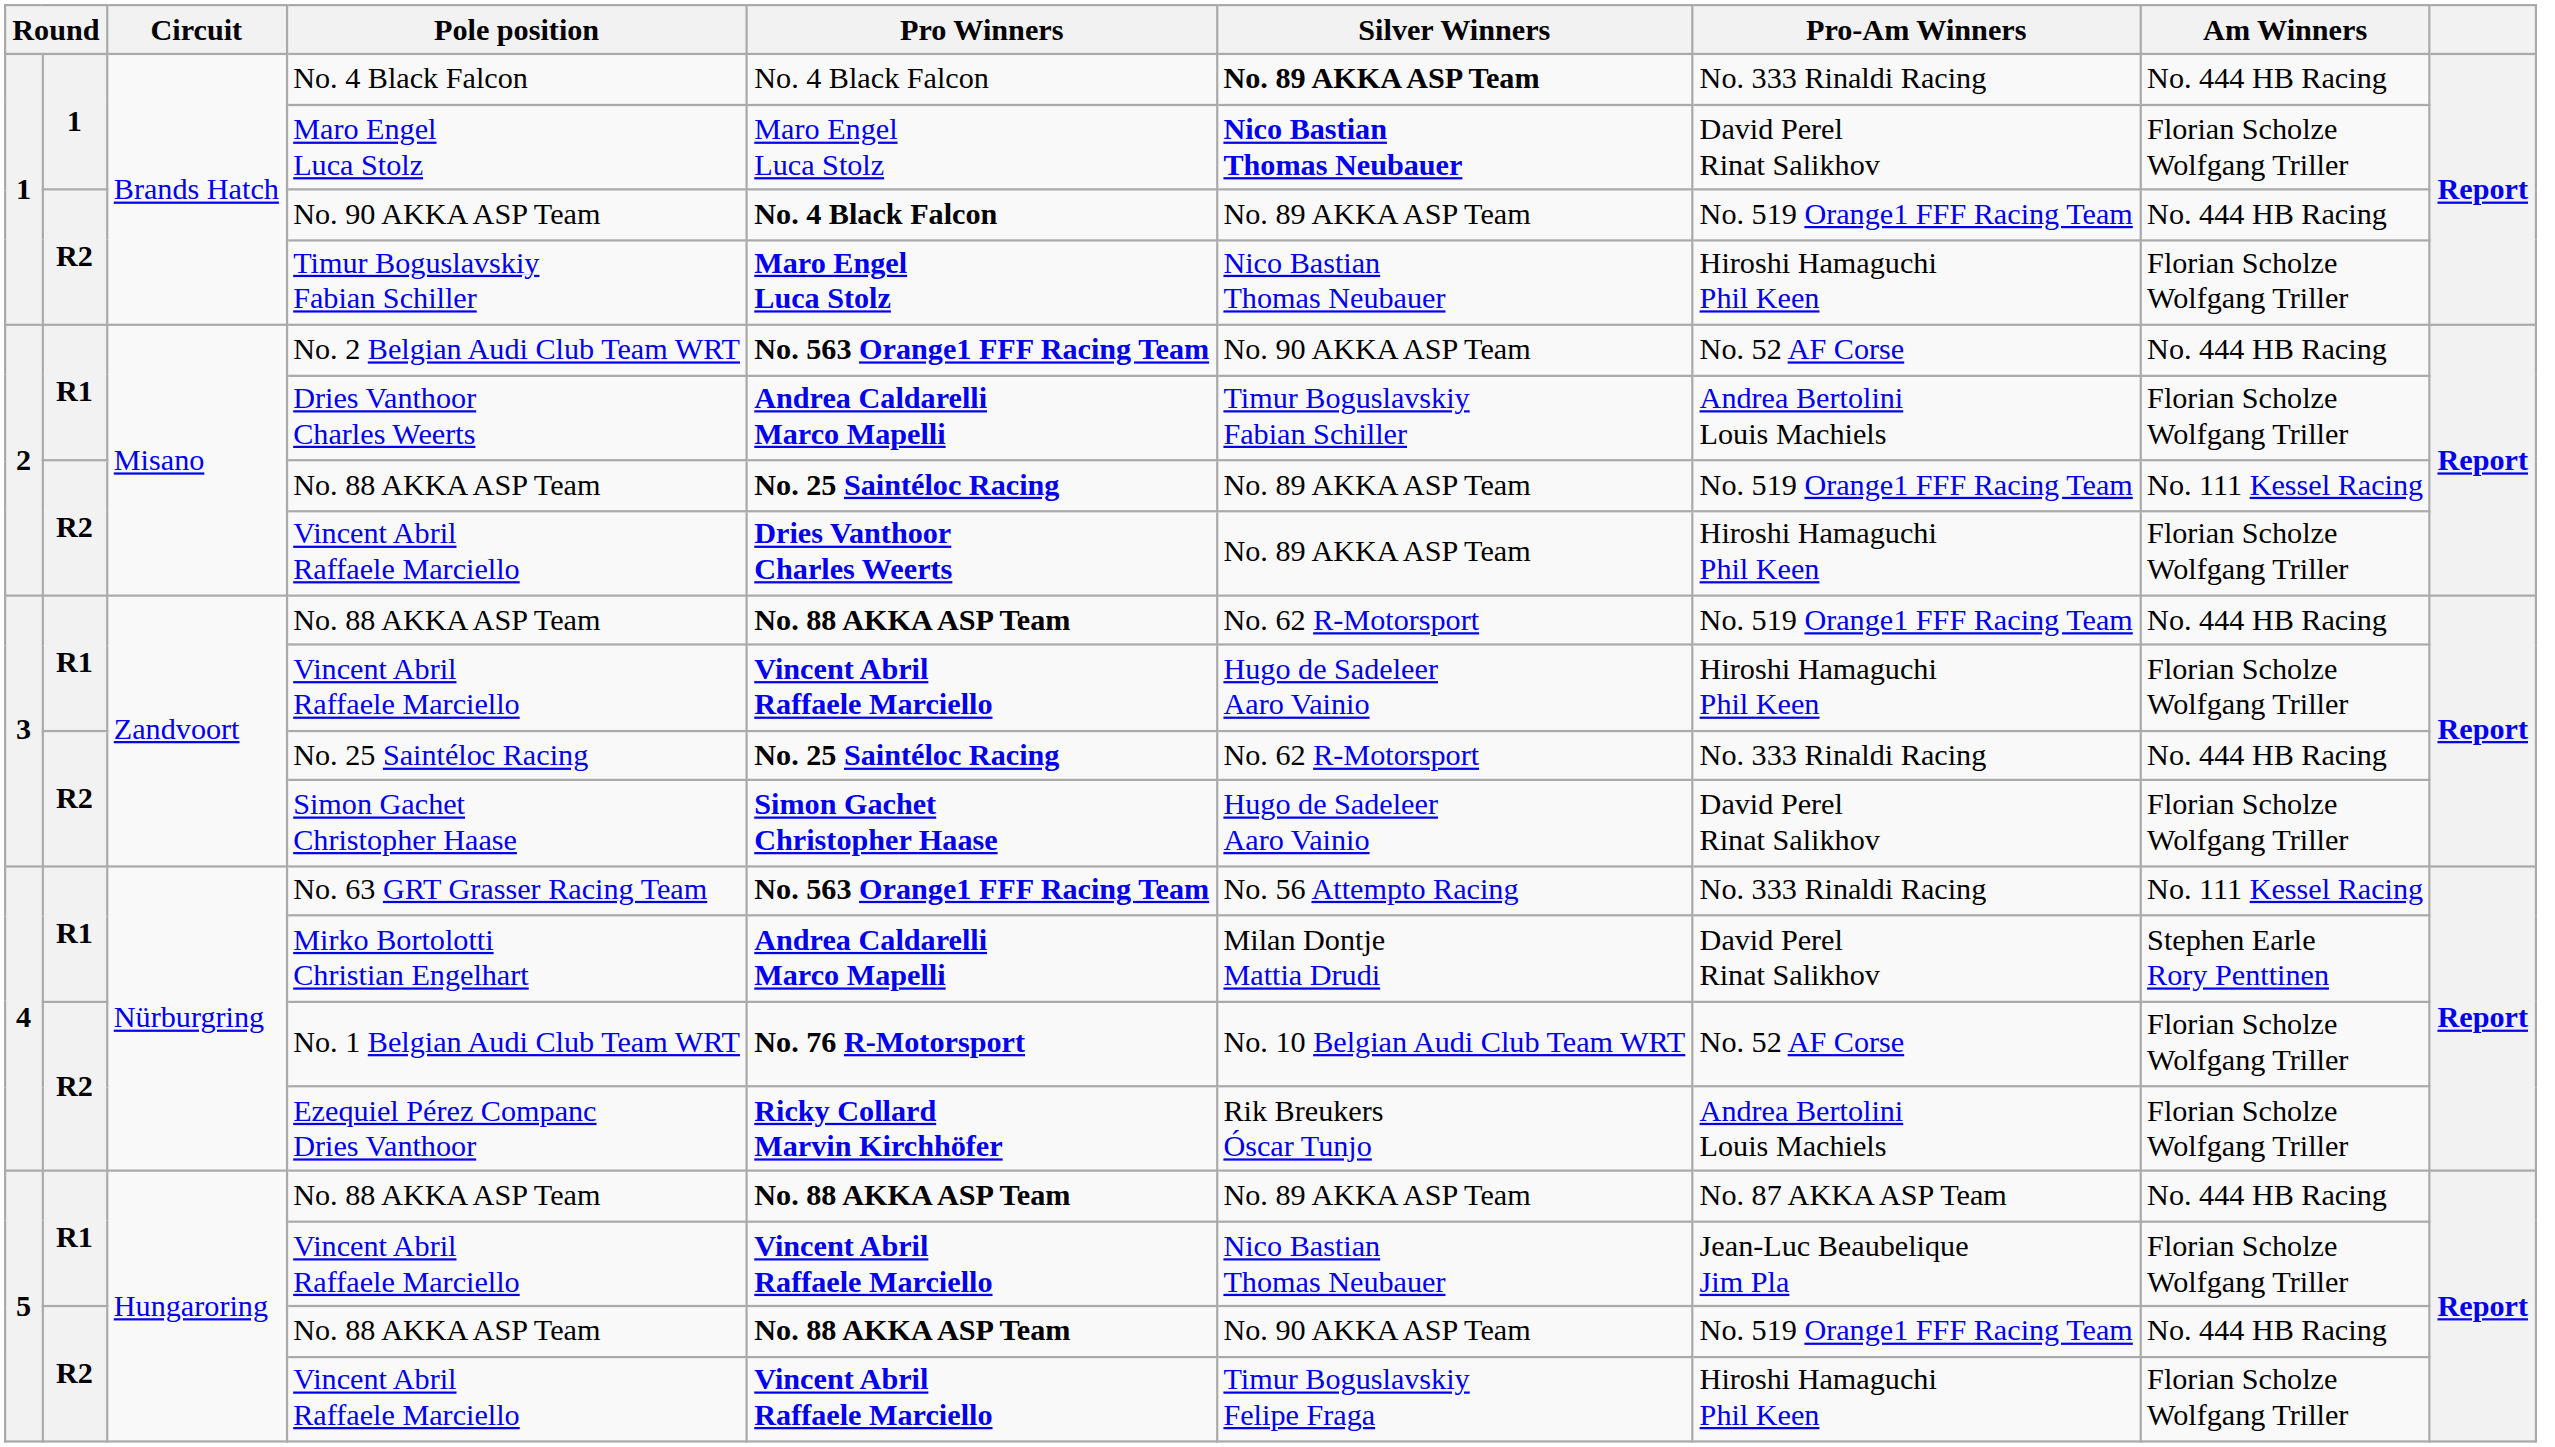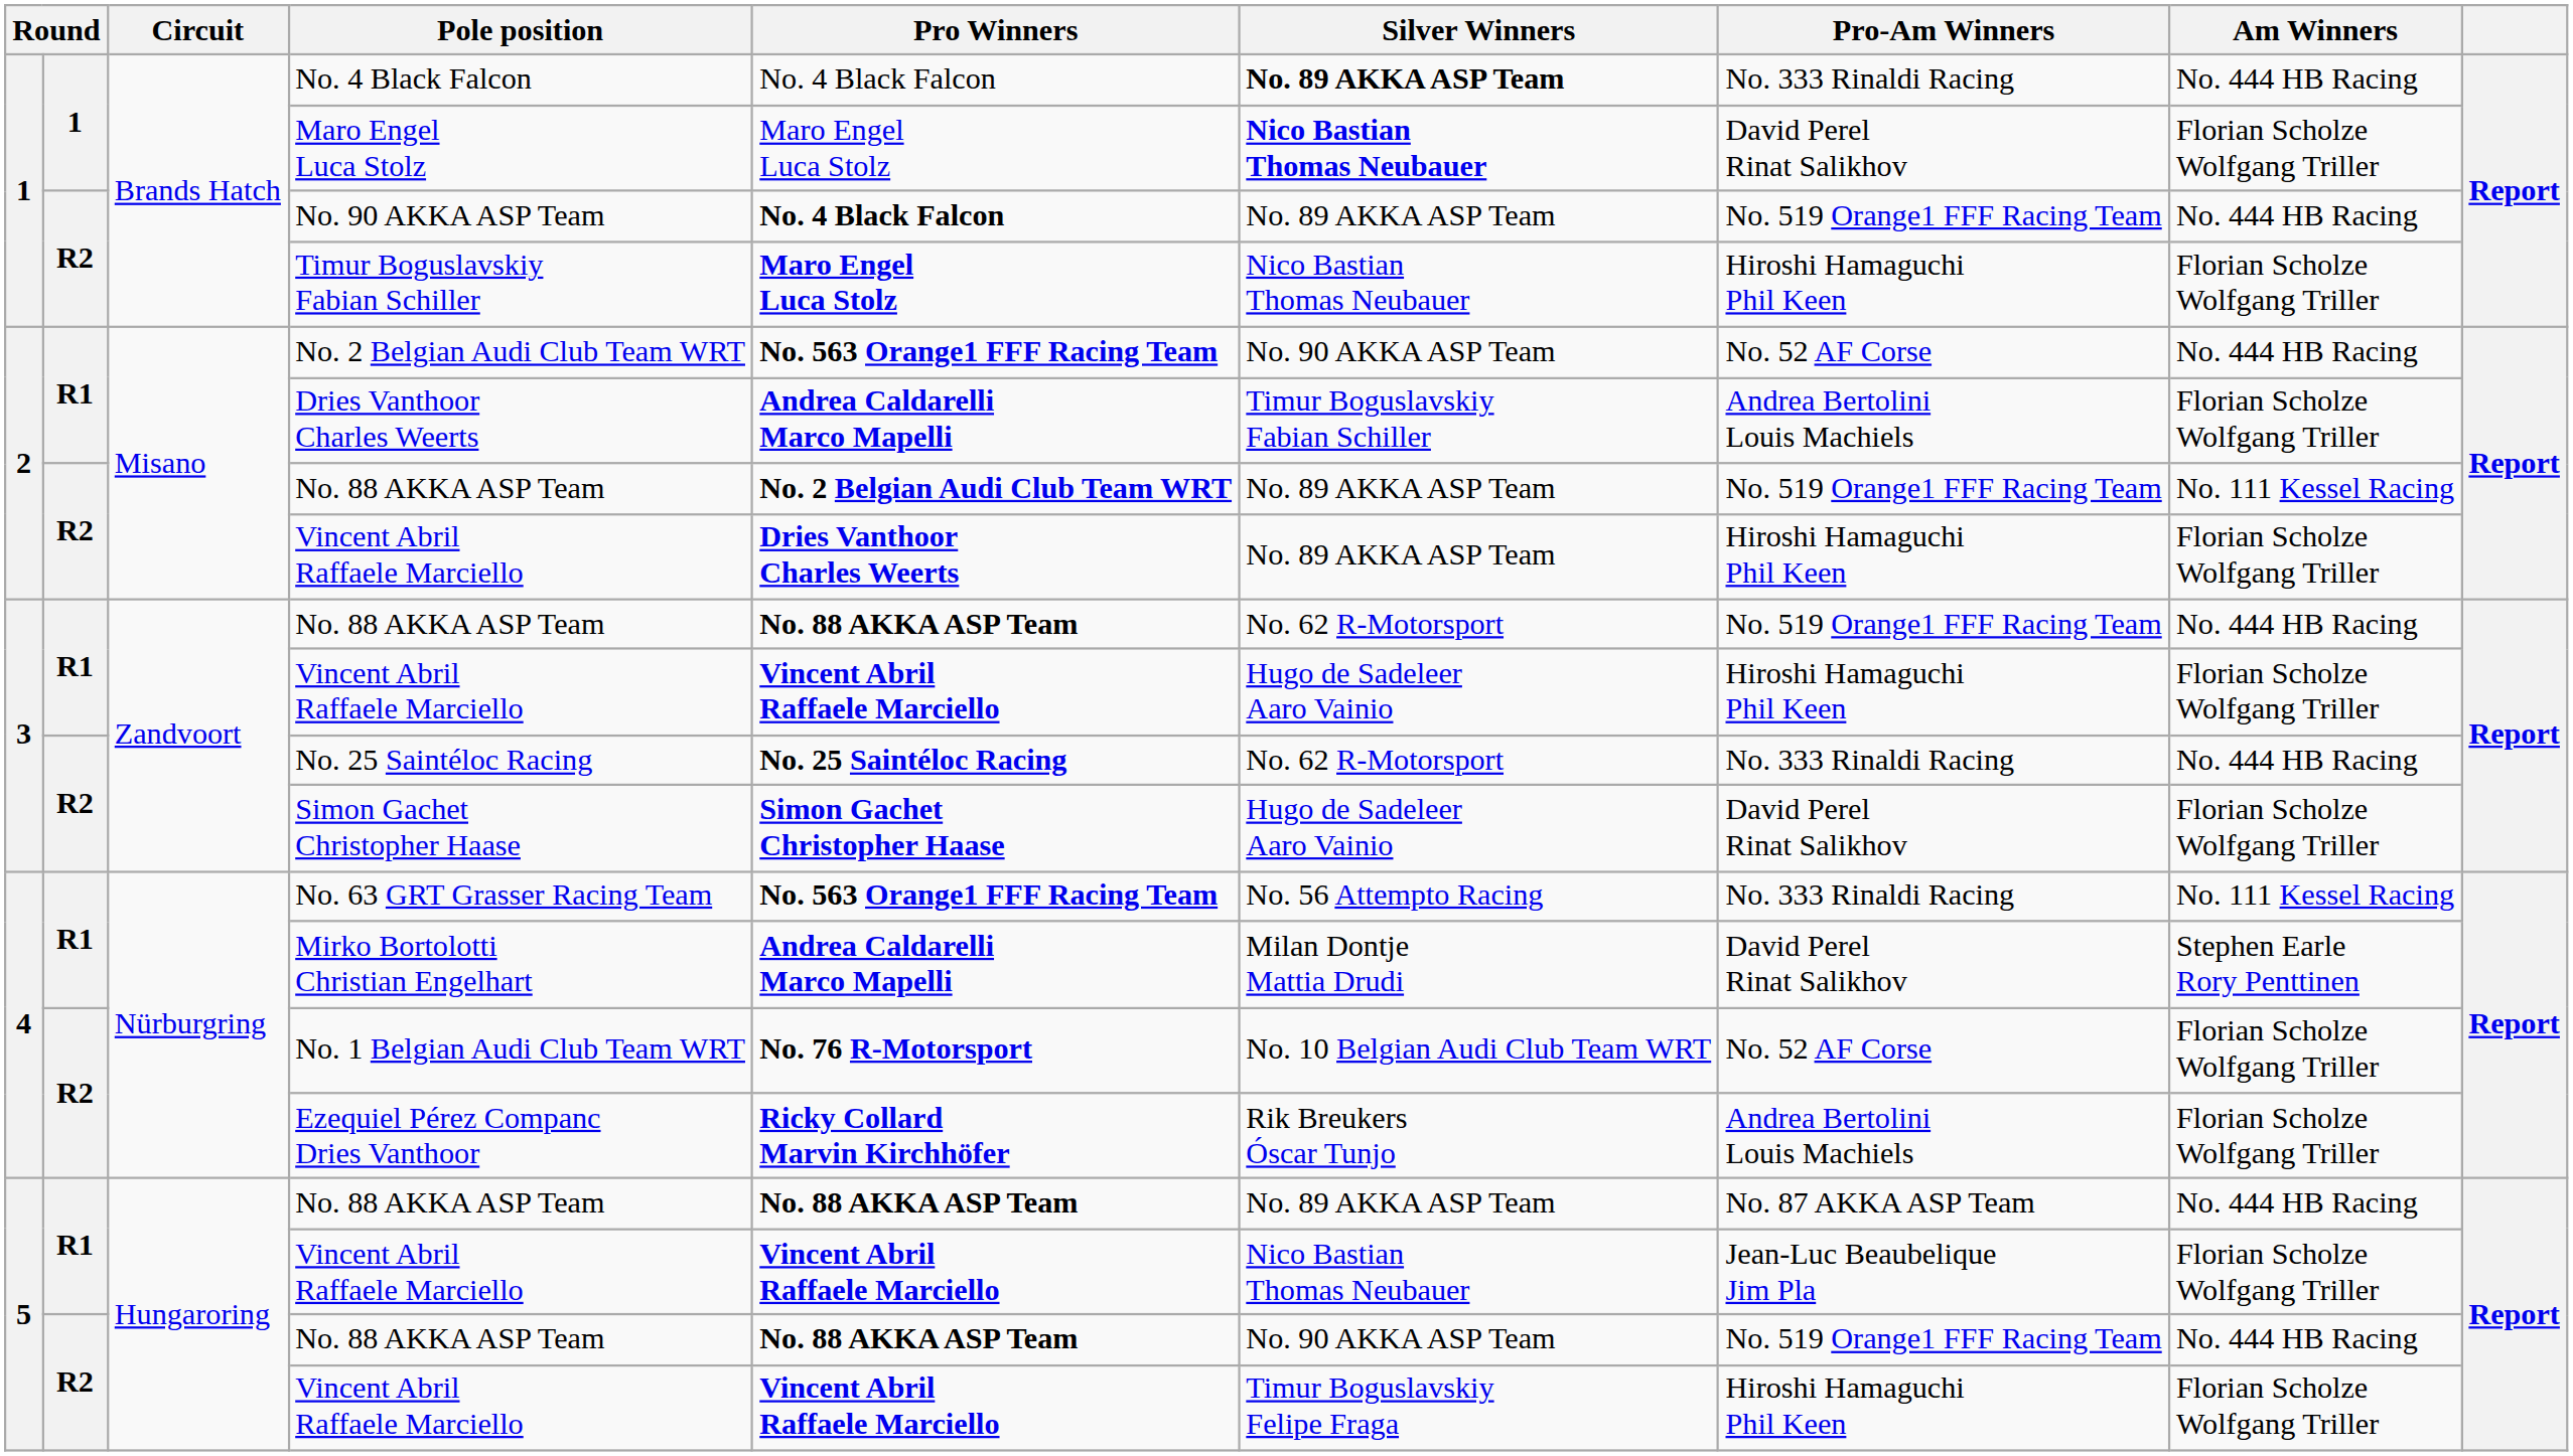2 / No. 88 AKKA ASP Team | Pro Winners: No. 25 Saintéloc Racing -> No. 2 Belgian Audi Club Team WRT
